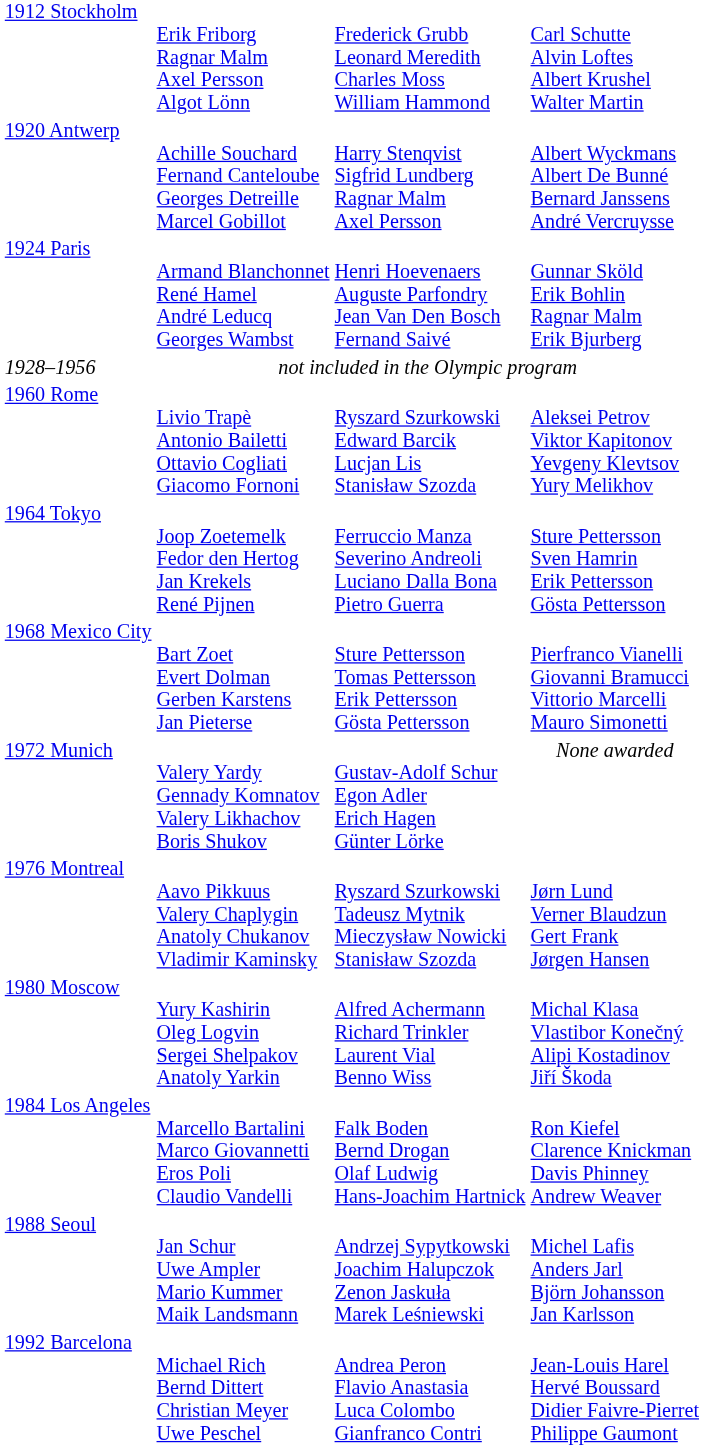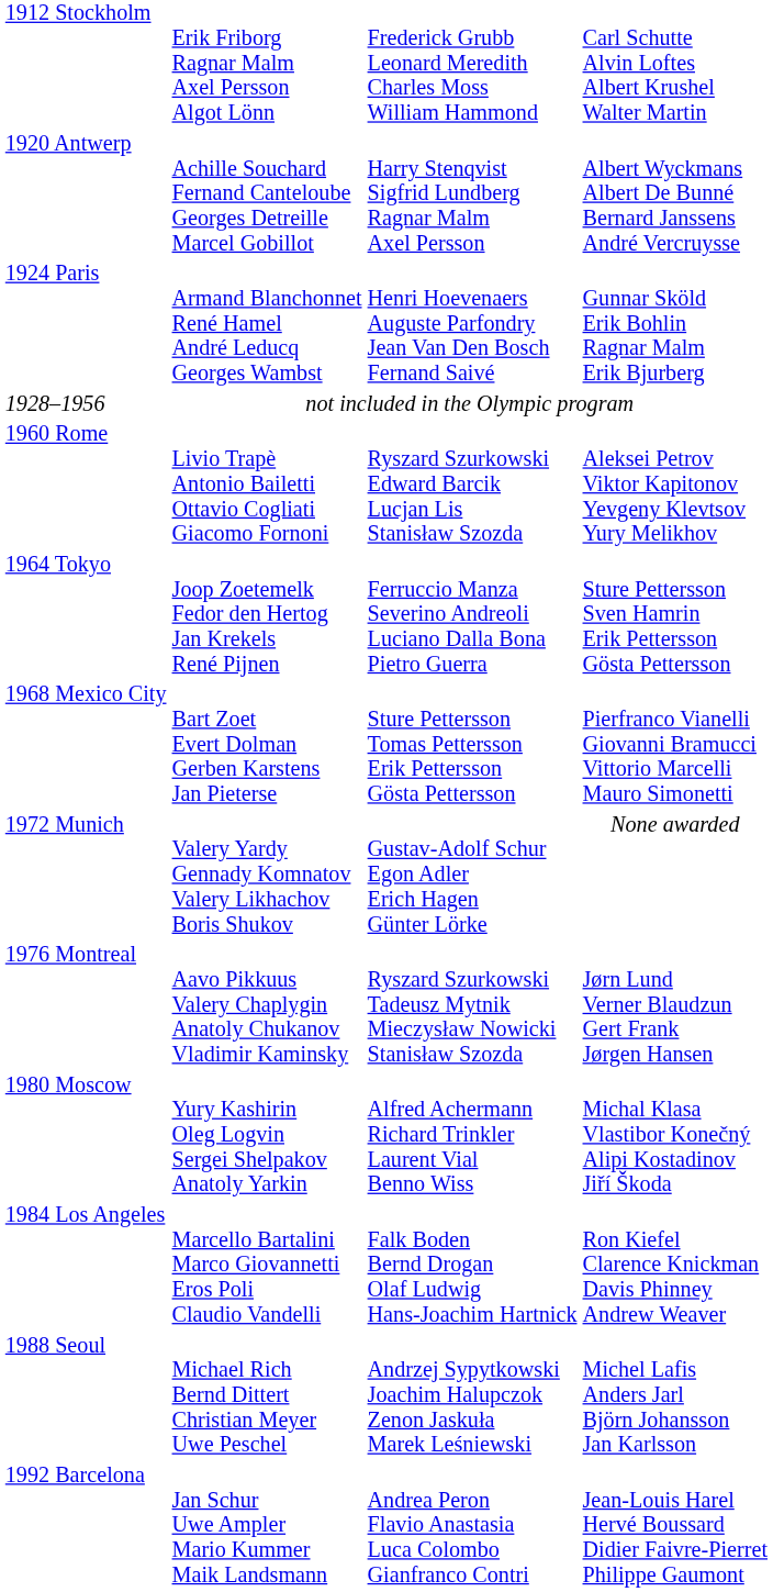1988 Seoul | column 2: Jan Schur Uwe Ampler Mario Kummer Maik Landsmann -> Michael Rich Bernd Dittert Christian Meyer Uwe Peschel
1992 Barcelona | column 2: Michael Rich Bernd Dittert Christian Meyer Uwe Peschel -> Jan Schur Uwe Ampler Mario Kummer Maik Landsmann
